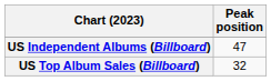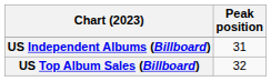US Independent Albums (Billboard) | Peak position: 47 -> 31
